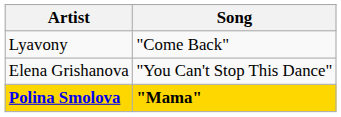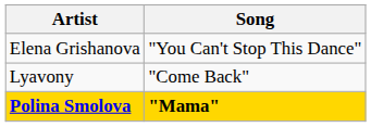rows swapped: Elena Grishanova <-> Lyavony
